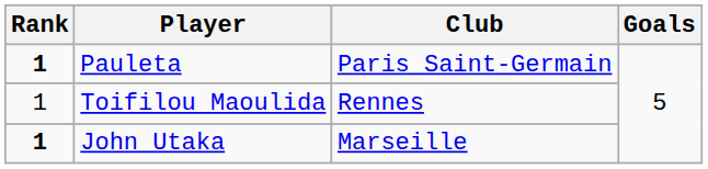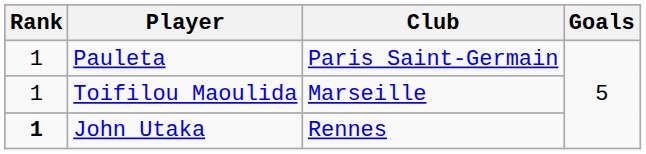Pauleta | Rank: bold -> normal
Toifilou Maoulida | Club: Rennes -> Marseille
John Utaka | Club: Marseille -> Rennes
